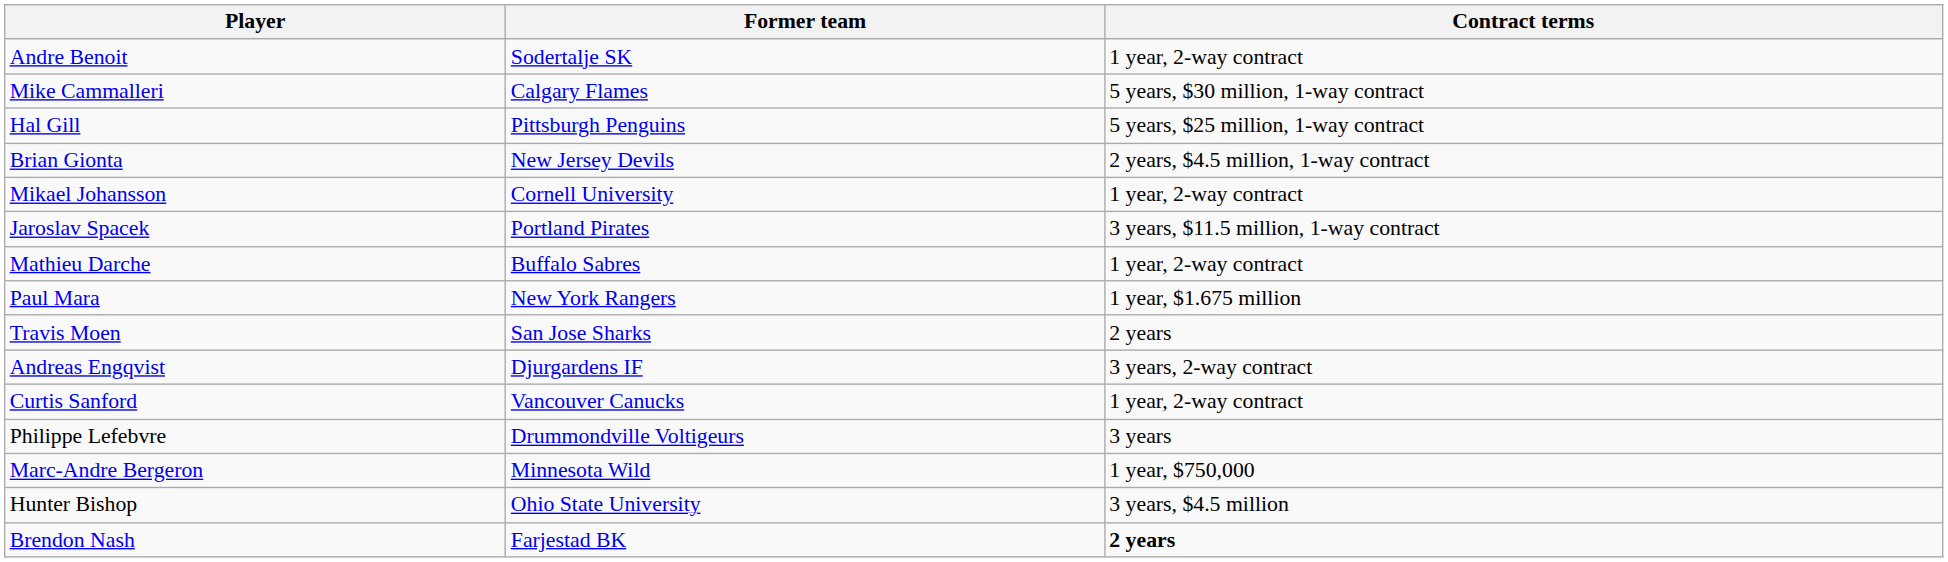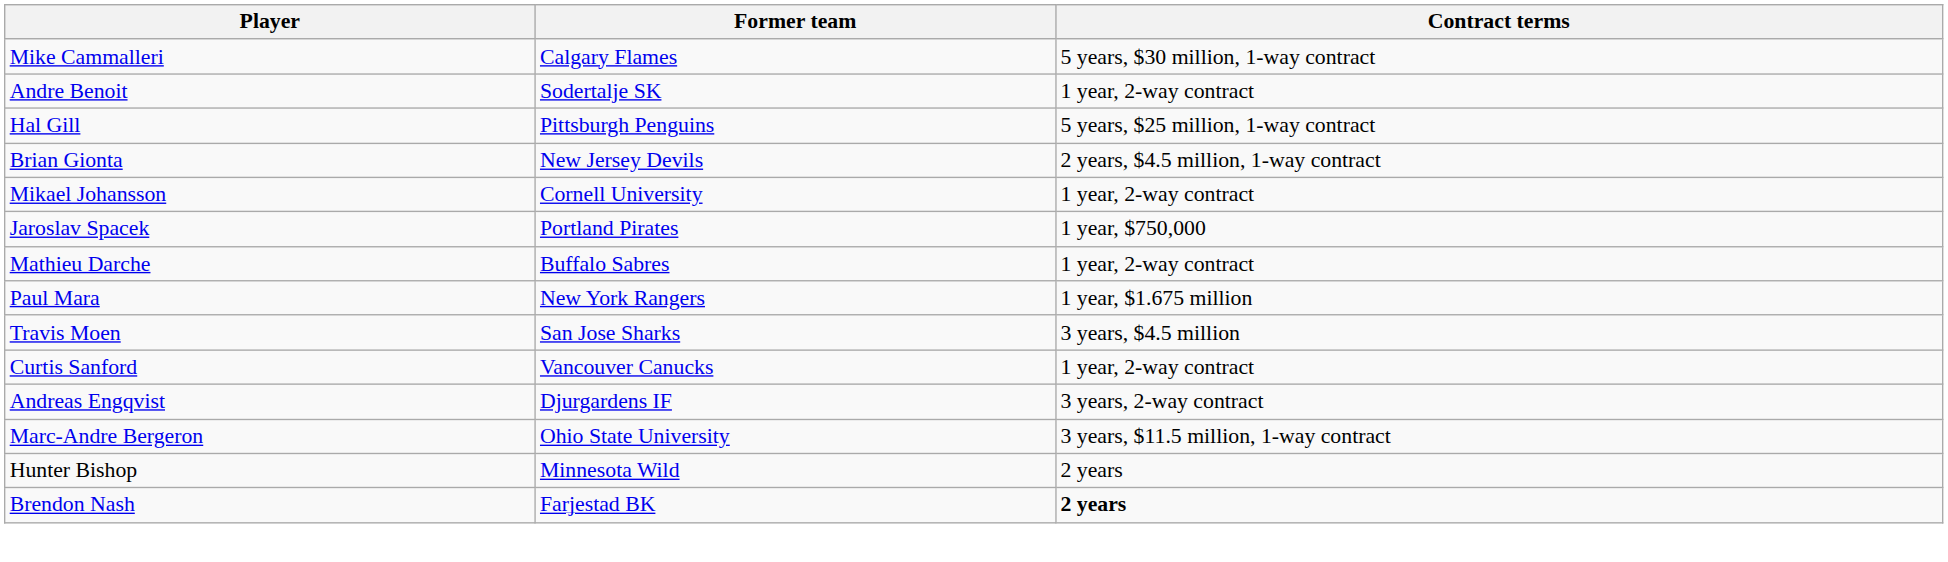rows swapped: Andre Benoit <-> Mike Cammalleri
Jaroslav Spacek | Contract terms: 3 years, $11.5 million, 1-way contract -> 1 year, $750,000
Travis Moen | Contract terms: 2 years -> 3 years, $4.5 million
rows swapped: Andreas Engqvist <-> Curtis Sanford
- row: Philippe Lefebvre | Drummondville Voltigeurs | 3 years
Marc-Andre Bergeron | Former team: Minnesota Wild -> Ohio State University
Marc-Andre Bergeron | Contract terms: 1 year, $750,000 -> 3 years, $11.5 million, 1-way contract
Hunter Bishop | Former team: Ohio State University -> Minnesota Wild
Hunter Bishop | Contract terms: 3 years, $4.5 million -> 2 years
